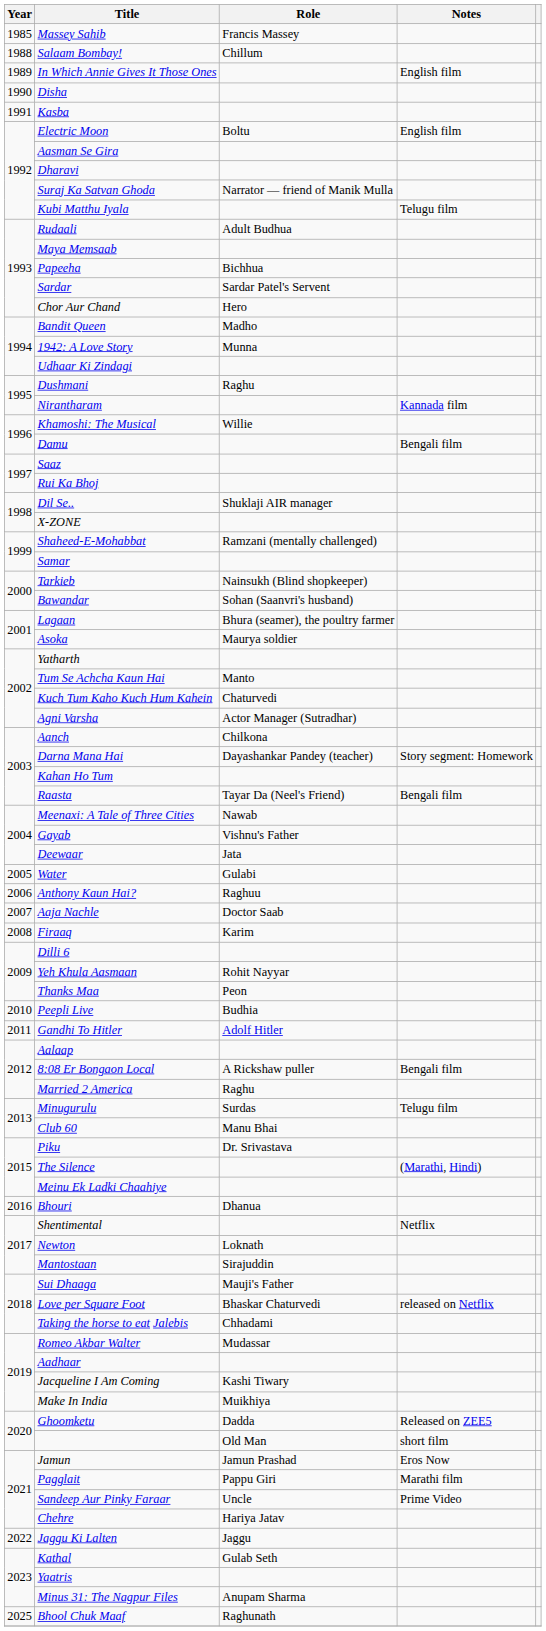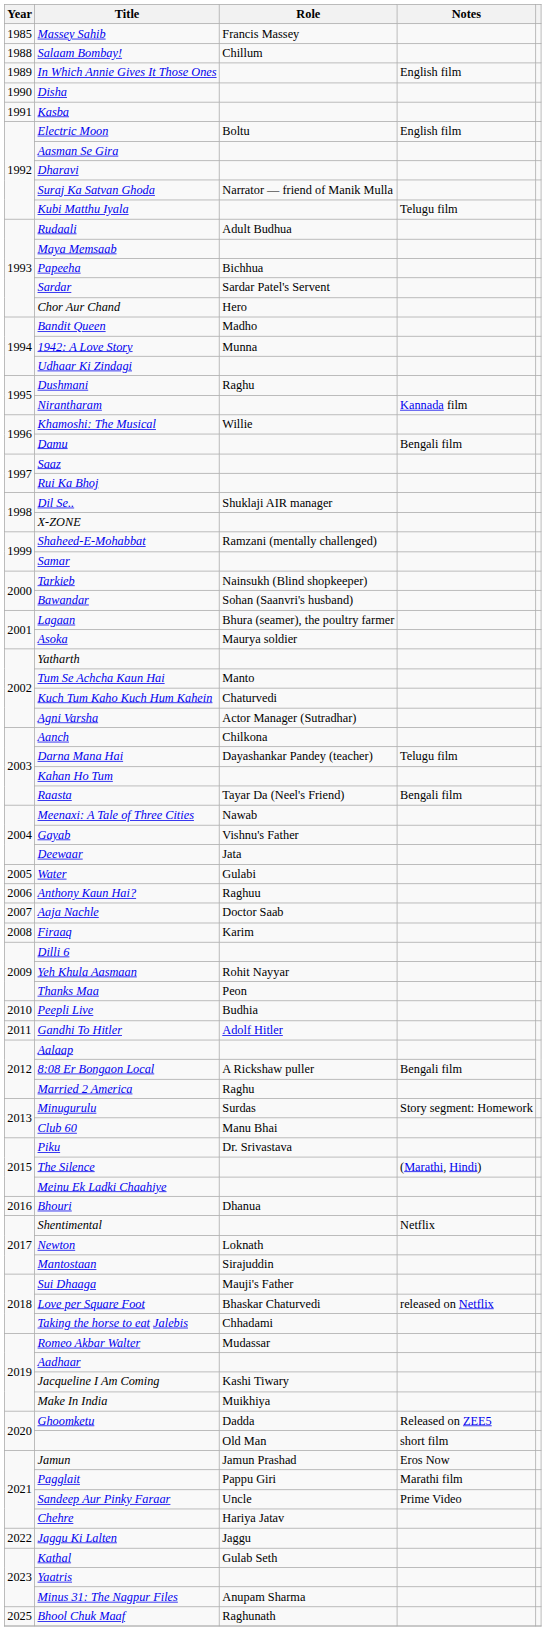Darna Mana Hai | Notes: Story segment: Homework -> Telugu film
Minugurulu | Notes: Telugu film -> Story segment: Homework
